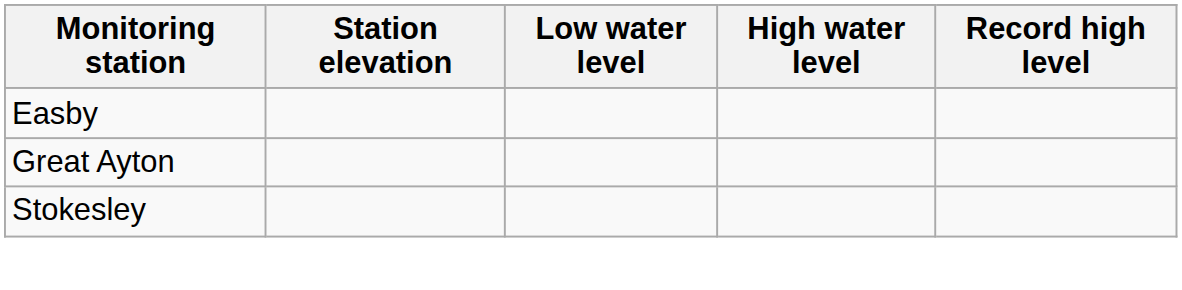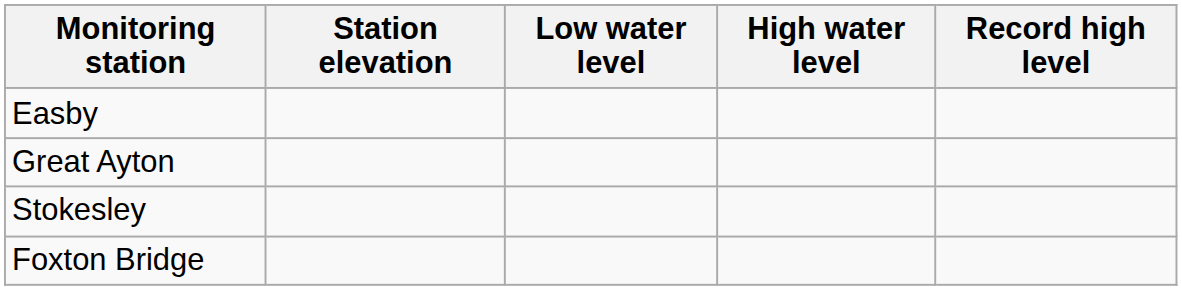+ row: Foxton Bridge
